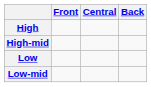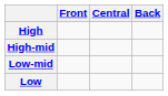rows swapped: Low-mid <-> Low
